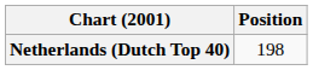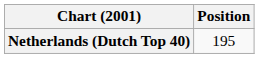Netherlands (Dutch Top 40) | Position: 198 -> 195
